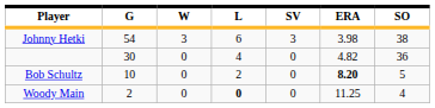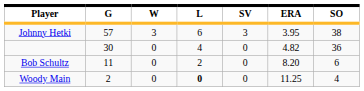Johnny Hetki | G: 54 -> 57
Johnny Hetki | ERA: 3.98 -> 3.95
Bob Schultz | G: 10 -> 11
Bob Schultz | ERA: bold -> normal
Bob Schultz | SO: 5 -> 6
